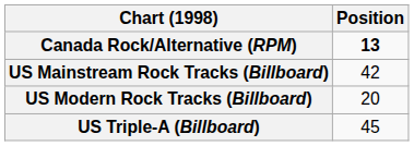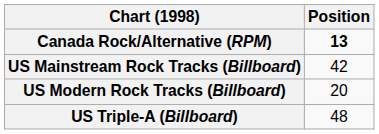US Triple-A (Billboard) | Position: 45 -> 48
